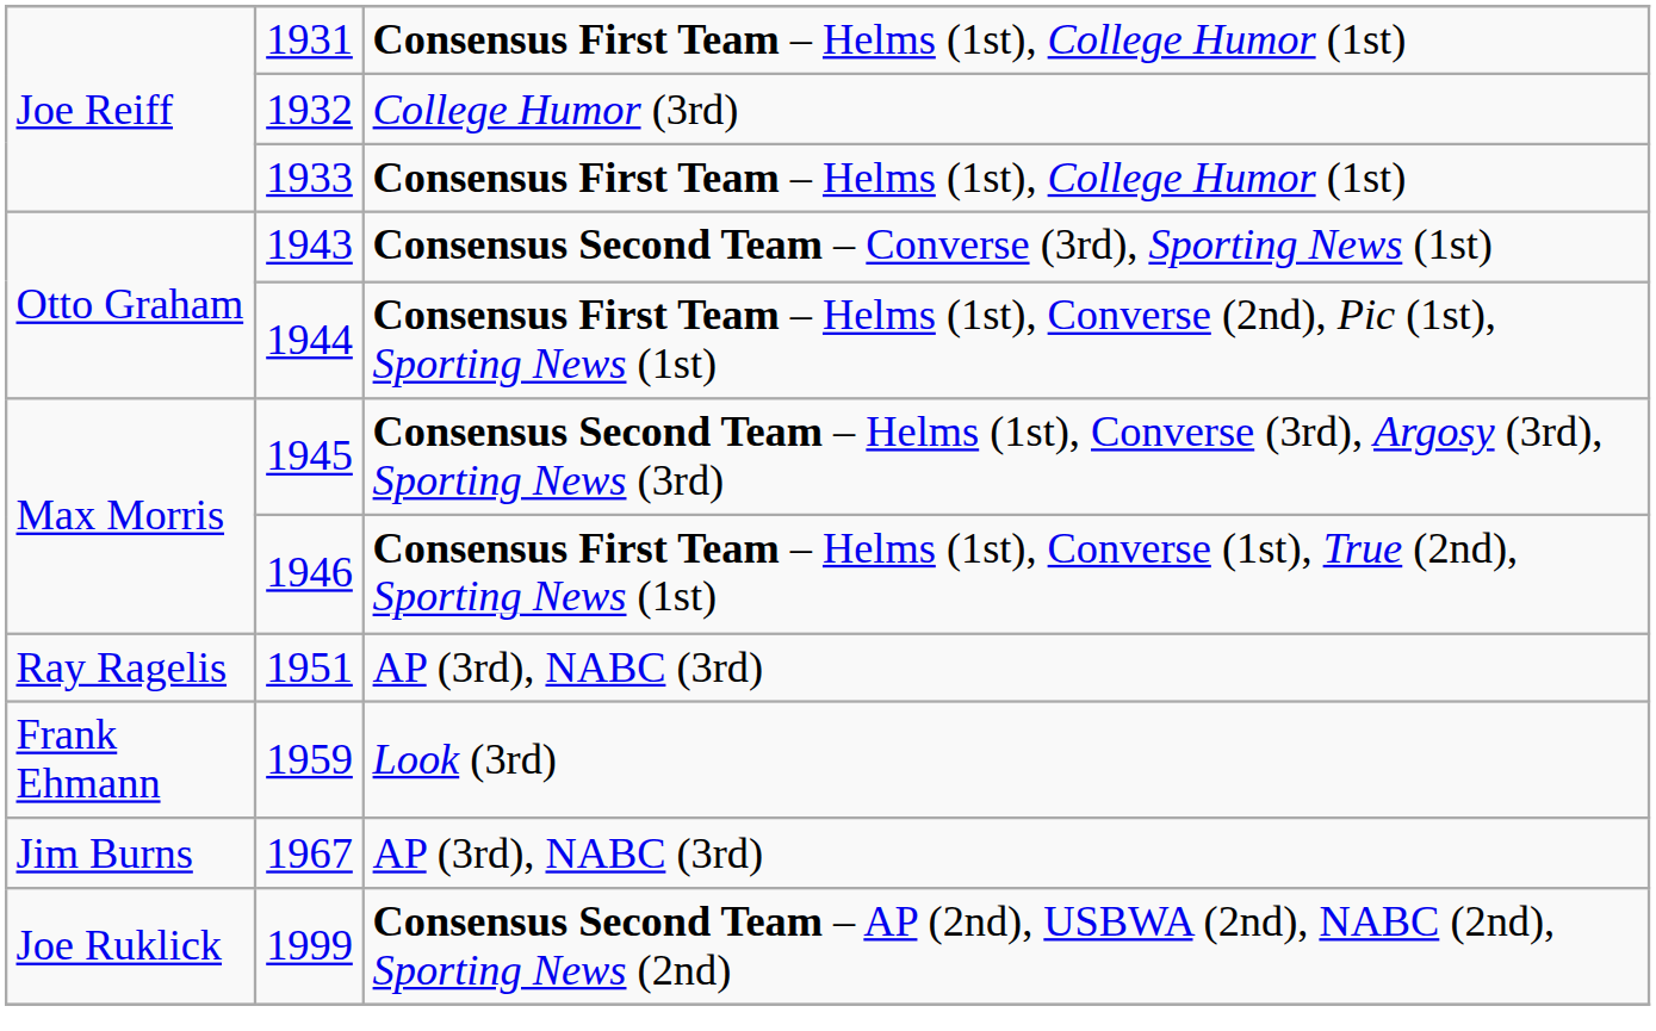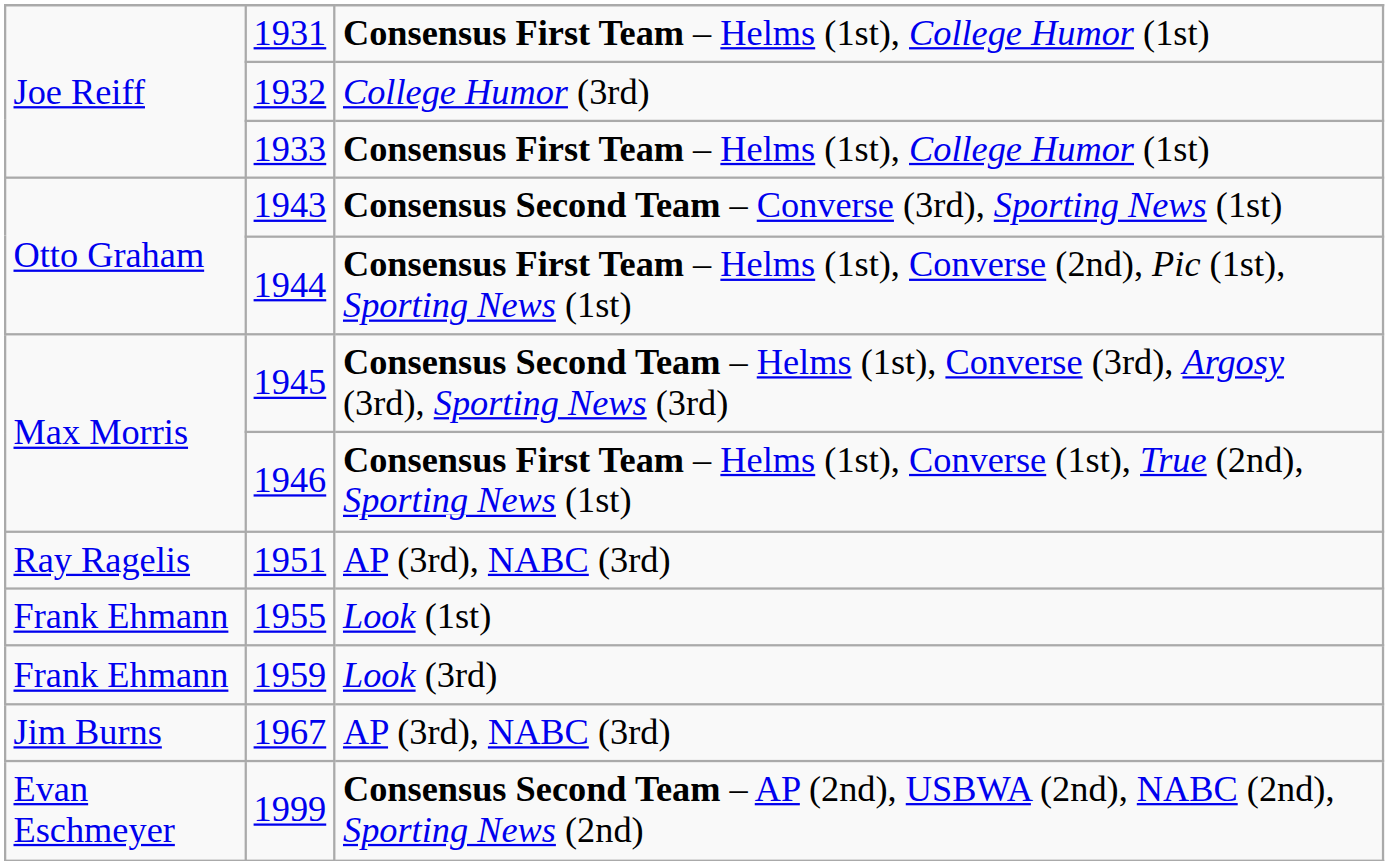+ row: Frank Ehmann | 1955 | Look (1st)
1999 | column 1: Joe Ruklick -> Evan Eschmeyer
